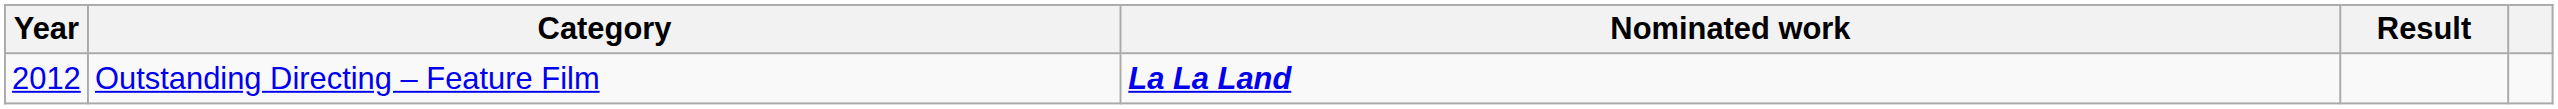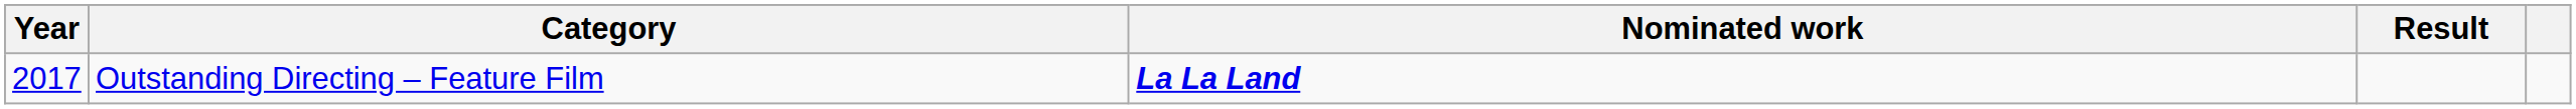Outstanding Directing – Feature Film | Year: 2012 -> 2017
